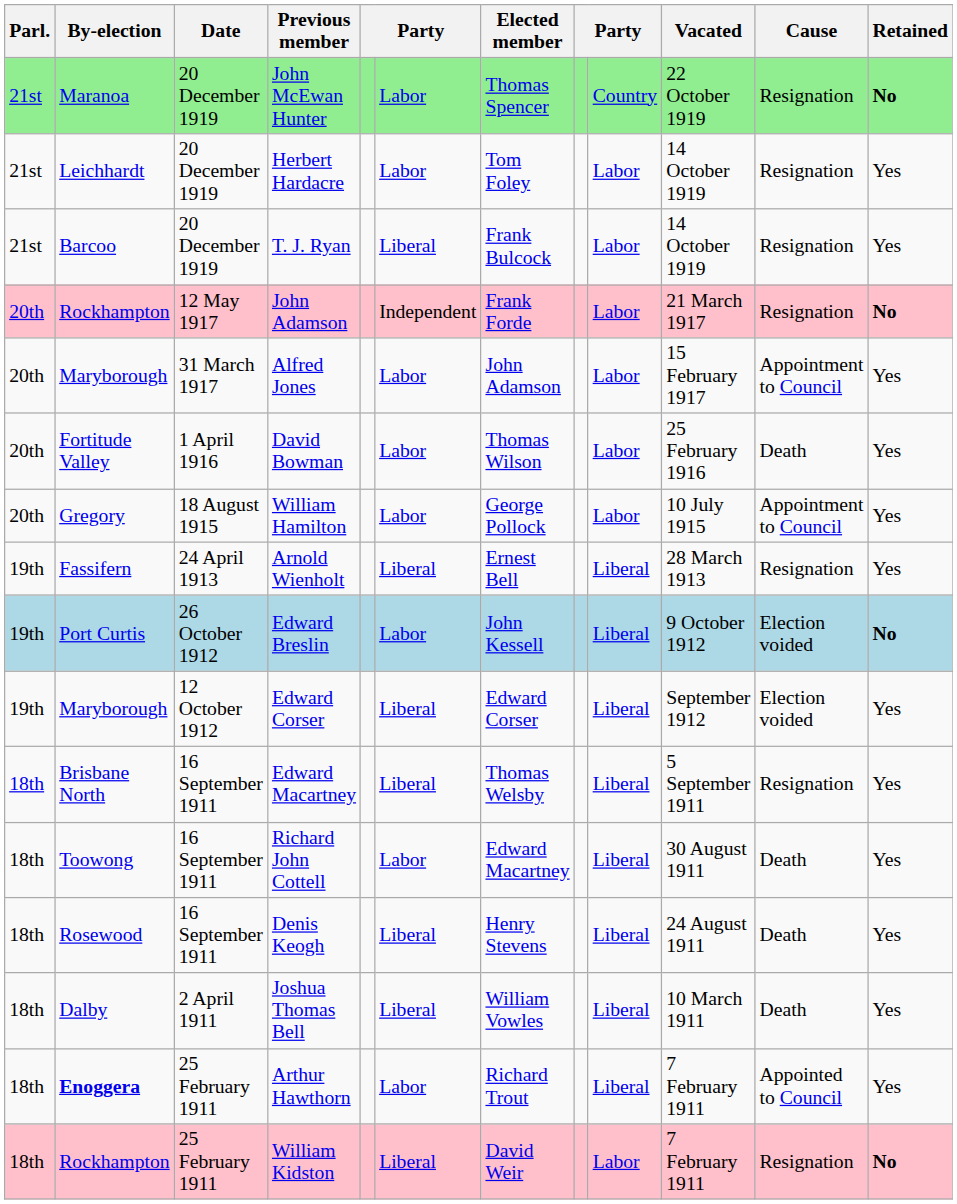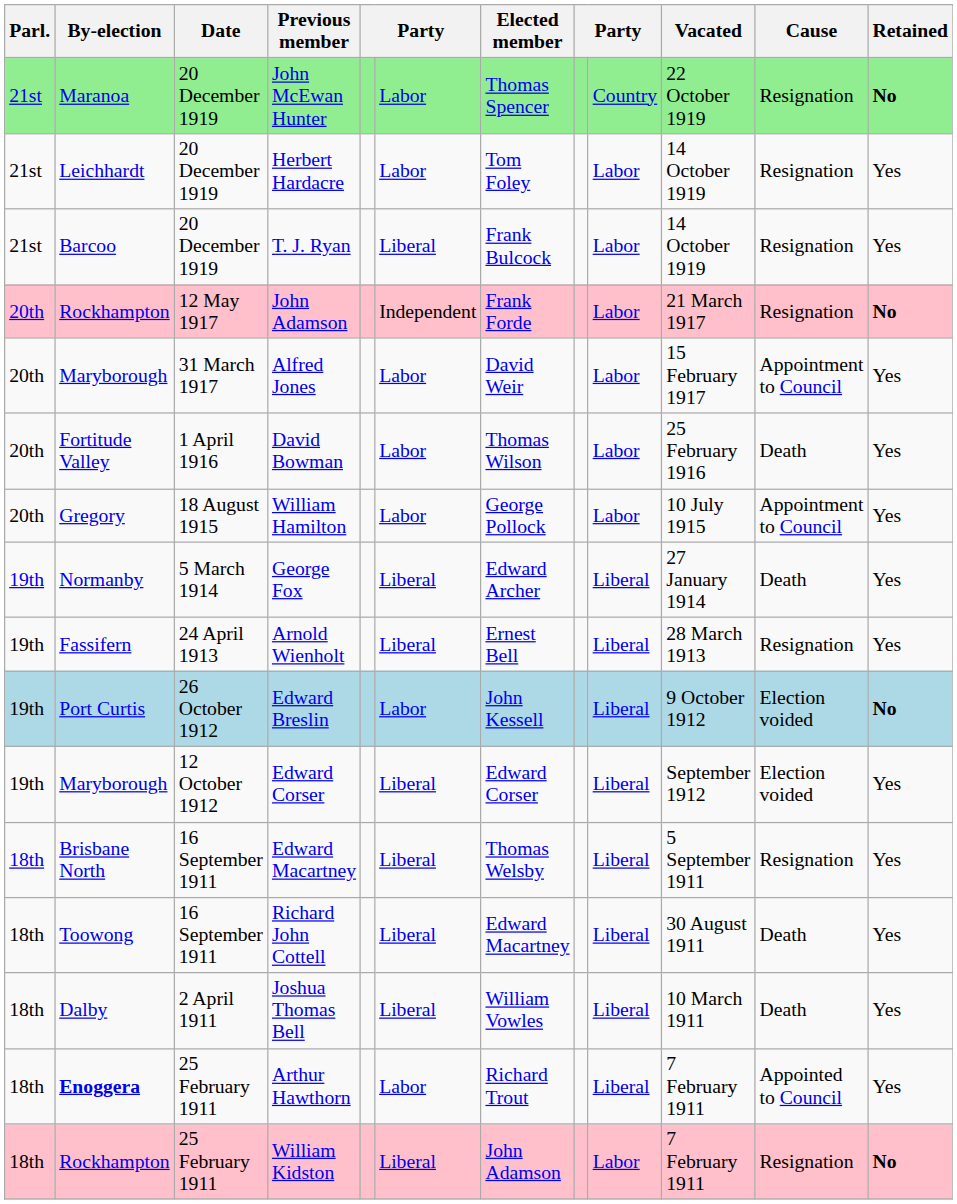Alfred Jones | Elected member: John Adamson -> David Weir
+ row: 19th | Normanby | 5 March 1914 | George Fox | Liberal | Edward Archer | Liberal | 27 January 1914 | Death | Yes
Richard John Cottell | column 6: Labor -> Liberal
- row: 18th | Rosewood | 16 September 1911 | Denis Keogh | Liberal | Henry Stevens | Liberal | 24 August 1911 | Death | Yes
William Kidston | Elected member: David Weir -> John Adamson
